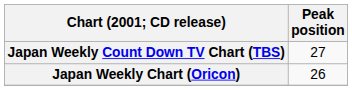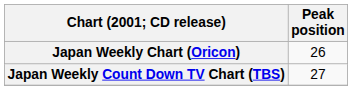rows swapped: Japan Weekly Chart (Oricon) <-> Japan Weekly Count Down TV Chart (TBS)
